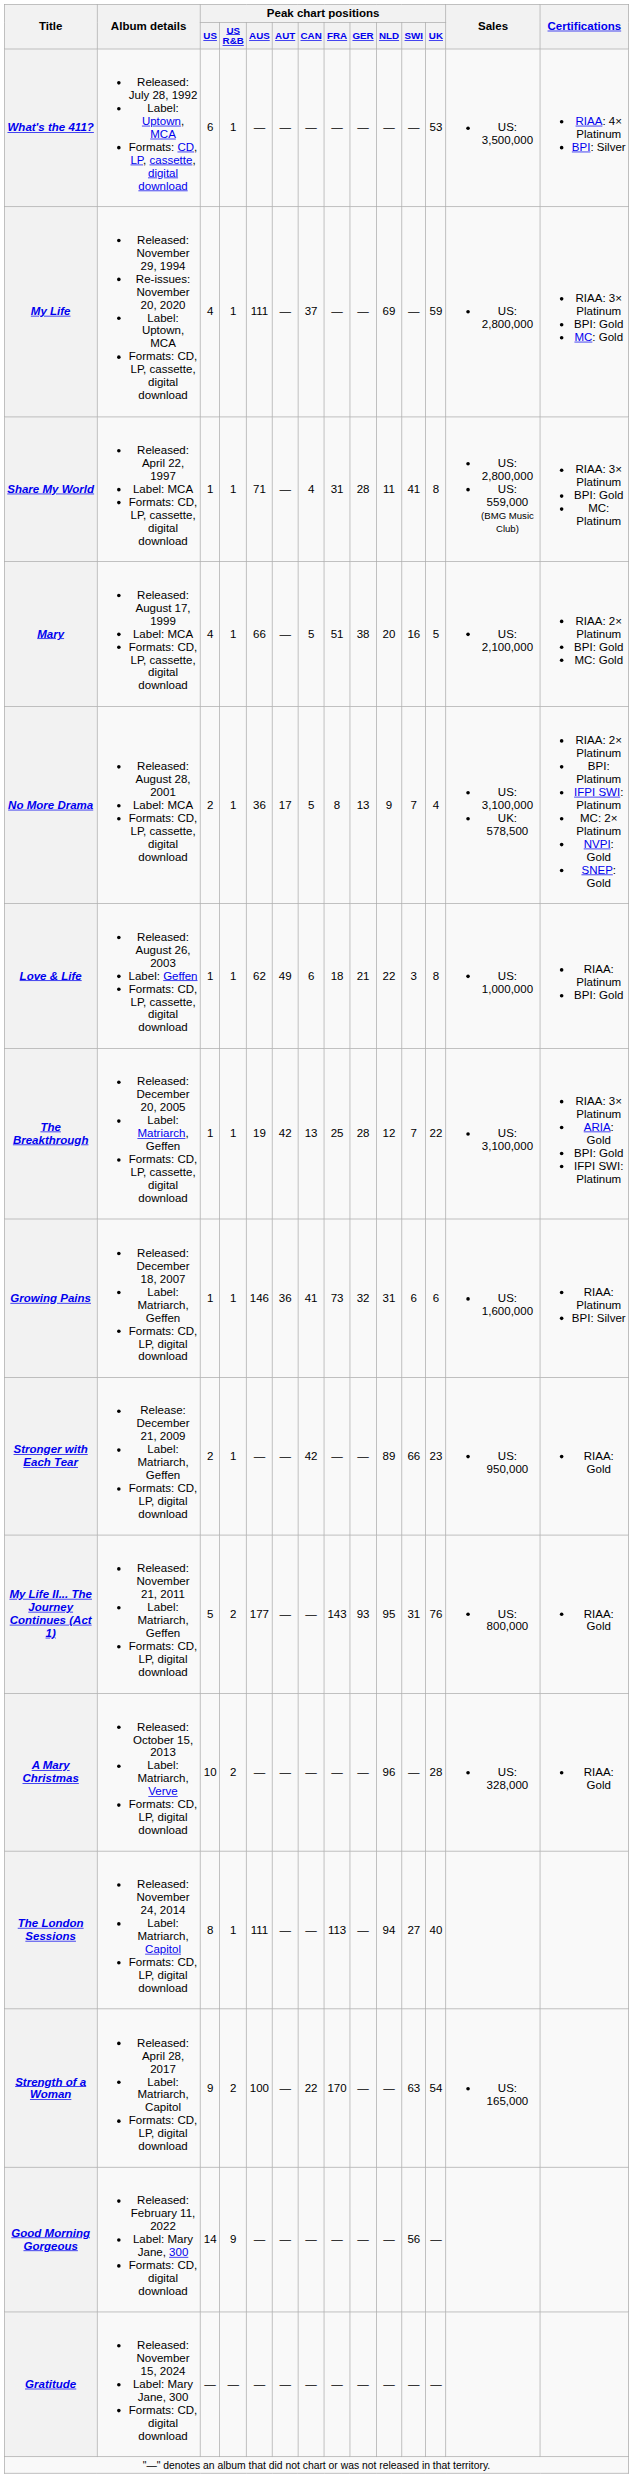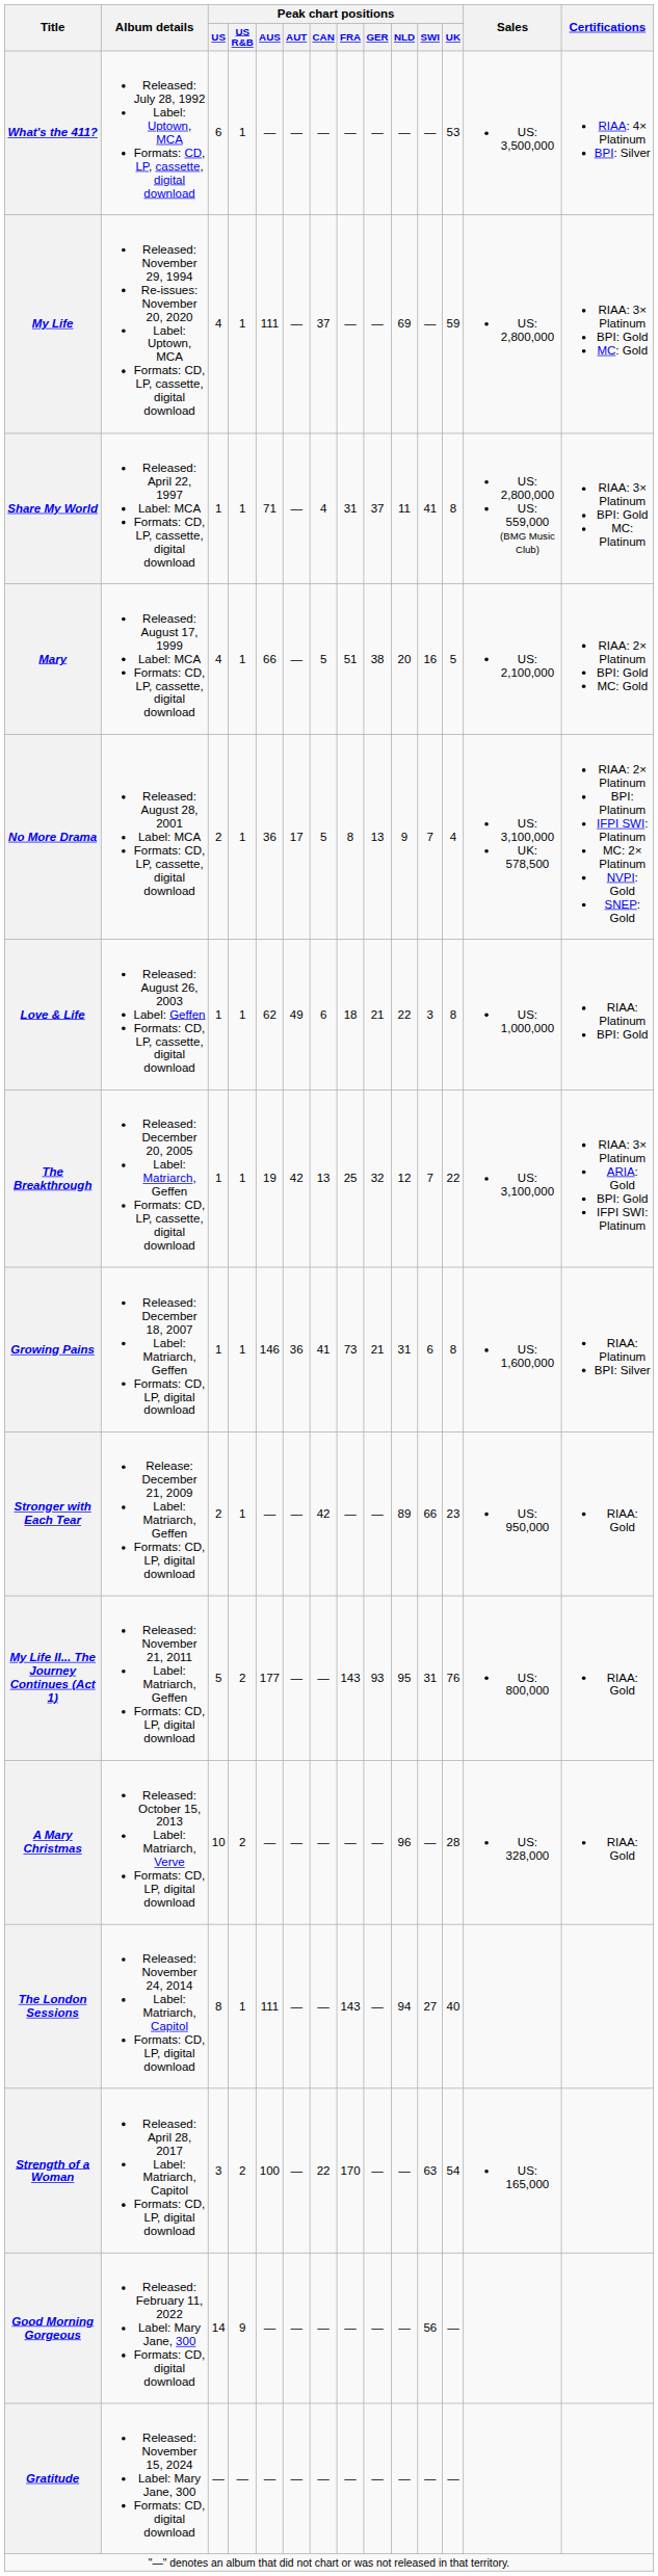Share My World | Peak chart positions / GER: 28 -> 37
The Breakthrough | Peak chart positions / GER: 28 -> 32
Growing Pains | Peak chart positions / GER: 32 -> 21
Growing Pains | Peak chart positions / UK: 6 -> 8
The London Sessions | Peak chart positions / FRA: 113 -> 143
Strength of a Woman | Peak chart positions / US: 9 -> 3
